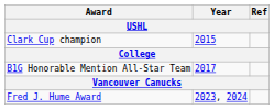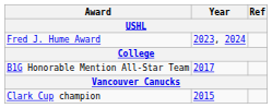rows swapped: Clark Cup champion <-> Fred J. Hume Award
